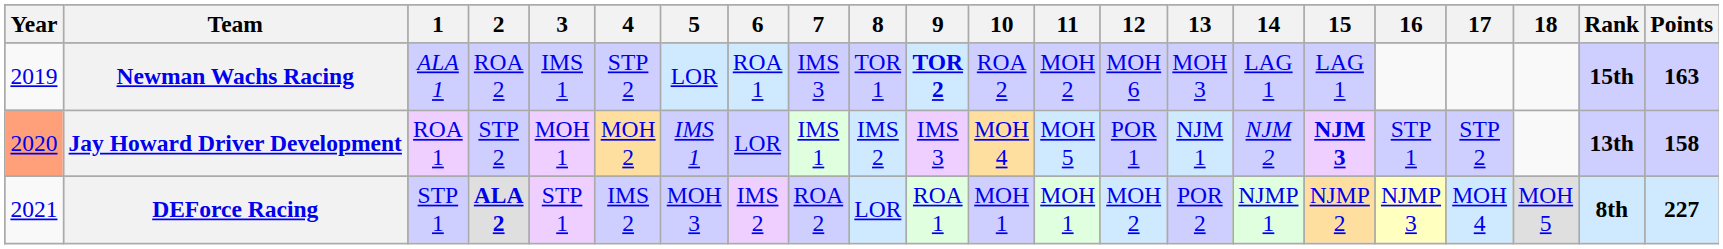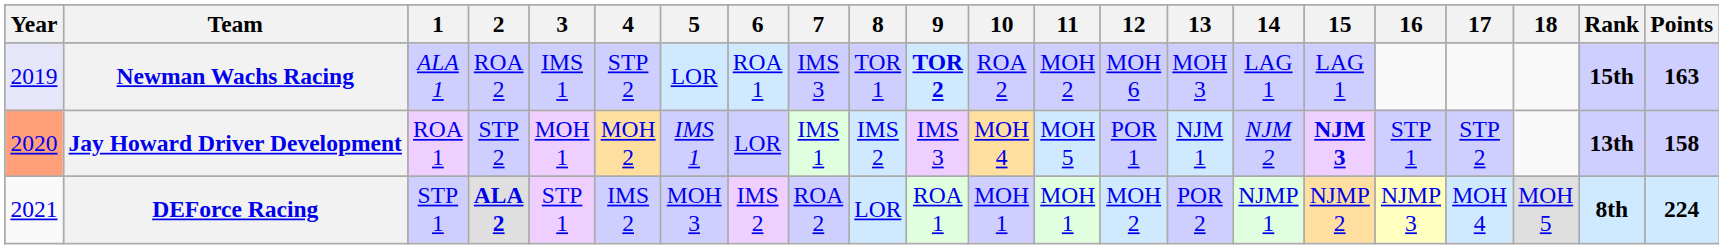Newman Wachs Racing | Year: no background -> lavender background
DEForce Racing | Points: 227 -> 224
